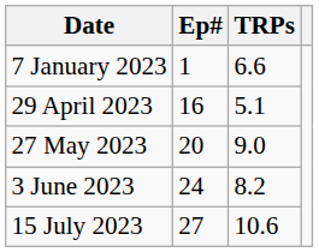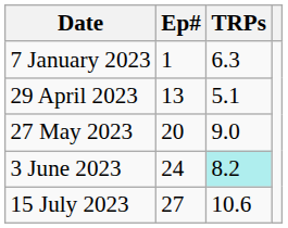7 January 2023 | TRPs: 6.6 -> 6.3
29 April 2023 | Ep#: 16 -> 13
3 June 2023 | TRPs: no background -> paleturquoise background
